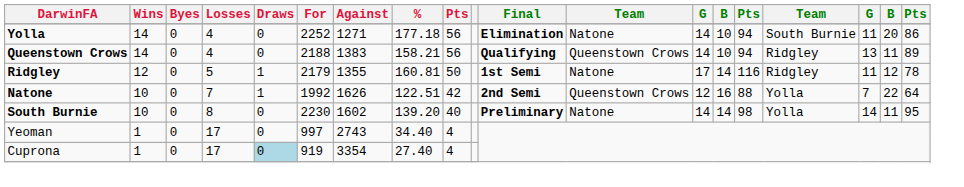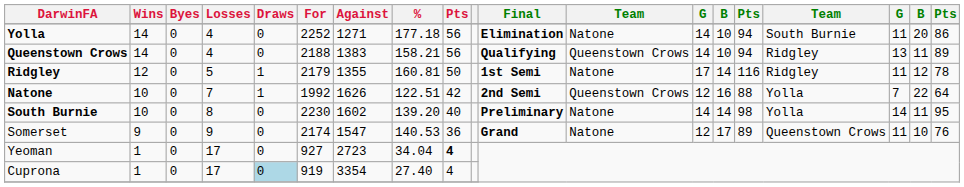+ row: Somerset | 9 | 0 | 9 | 0 | 2174 | 1547 | 140.53 | 36 | Grand | Natone | 12 | 17 | 89 | Queenstown Crows | 11 | 10 | 76
Yeoman | For: 997 -> 927
Yeoman | Against: 2743 -> 2723
Yeoman | %: 34.40 -> 34.04
Yeoman | column 9: normal -> bold
